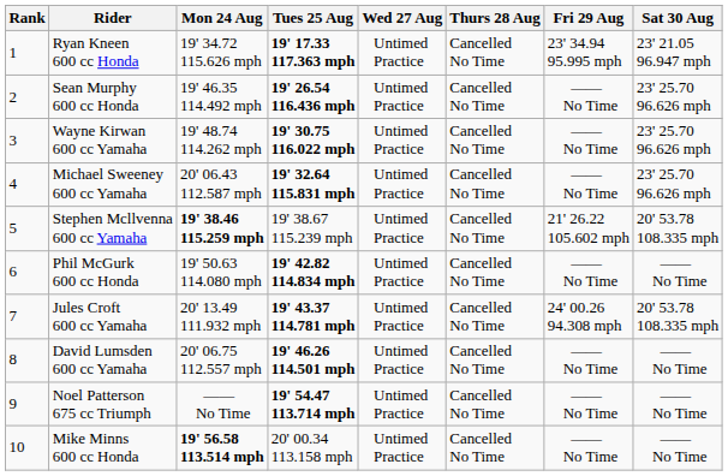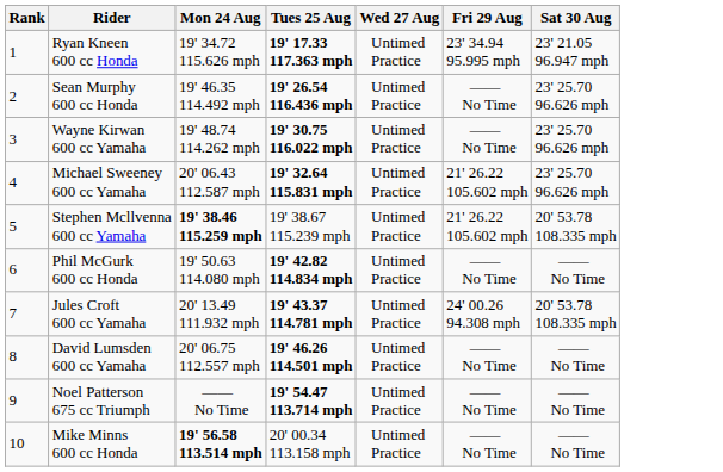- column: Thurs 28 Aug | Cancelled No Time | Cancelled No Time | Cancelled No Time | Cancelled No Time | Cancelled No Time | Cancelled No Time | Cancelled No Time | Cancelled No Time | Cancelled No Time | Cancelled No Time
Michael Sweeney 600 cc Yamaha | Fri 29 Aug: —— No Time -> 21' 26.22 105.602 mph
